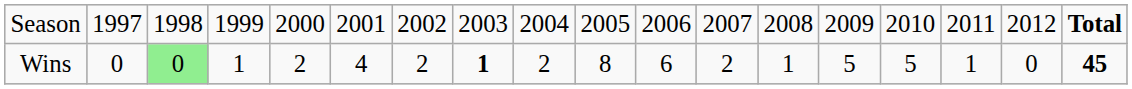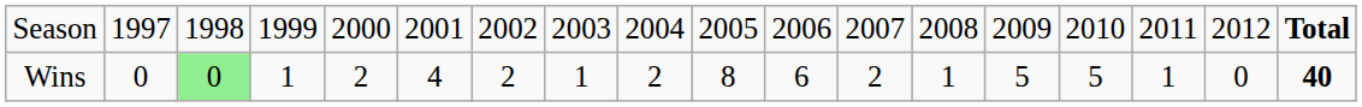Wins | column 8: bold -> normal
Wins | column 18: 45 -> 40
